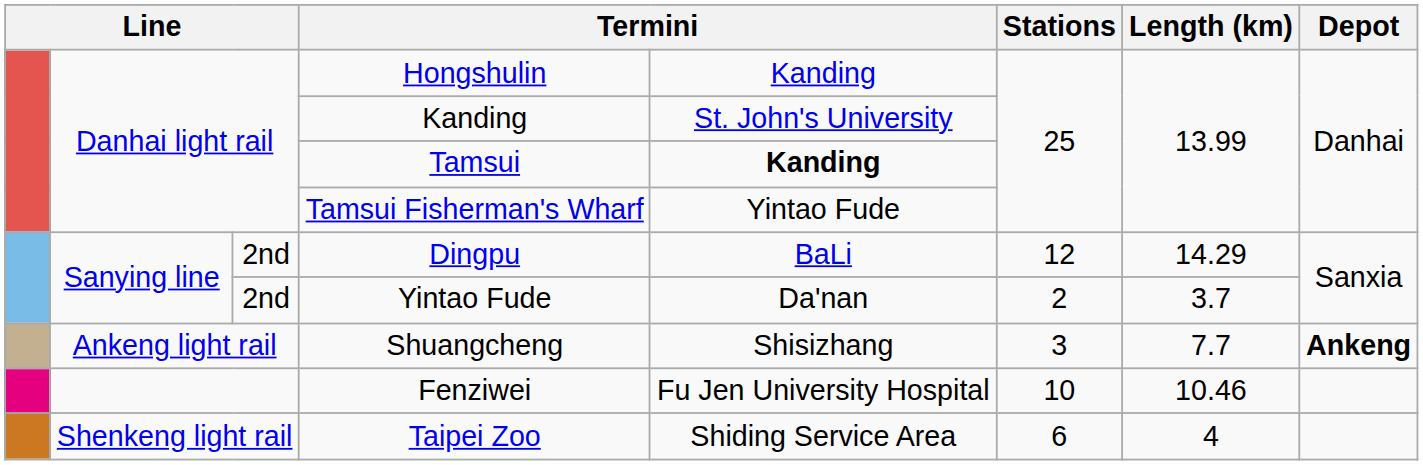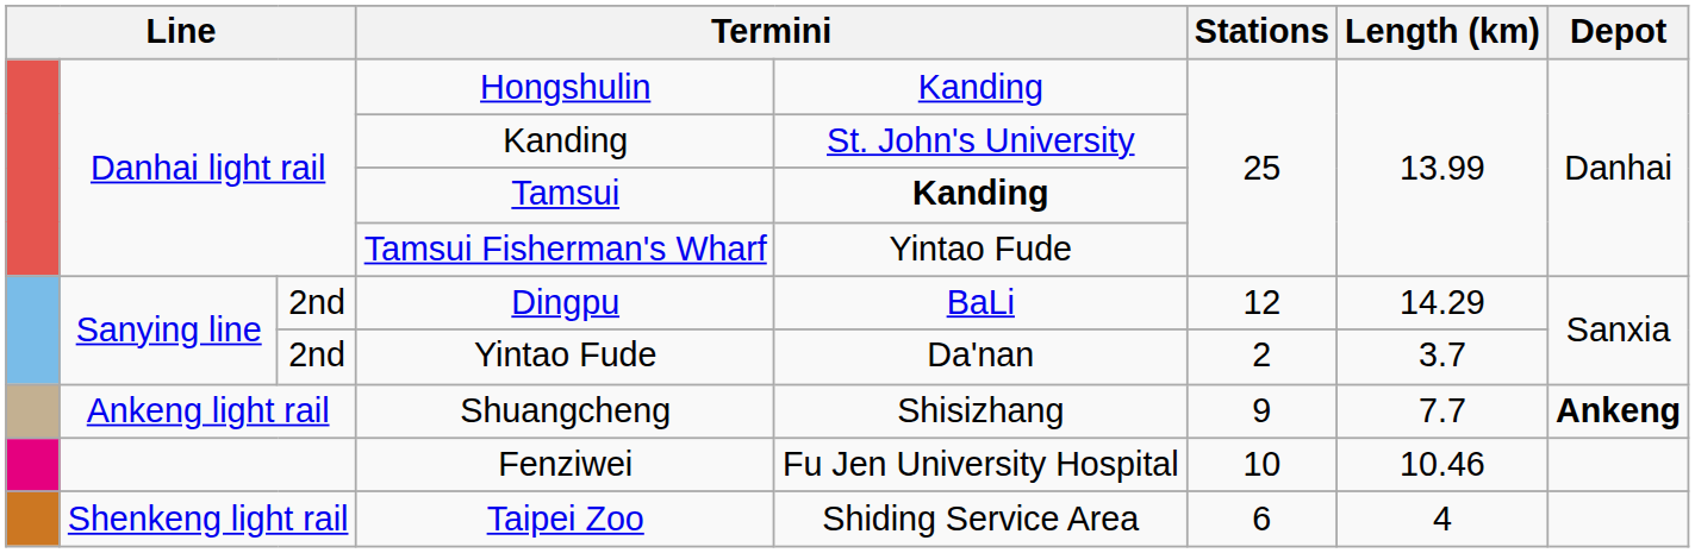Shuangcheng | Stations: 3 -> 9
